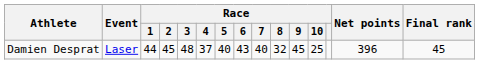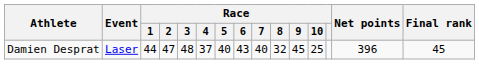Damien Desprat | Race / 2: 45 -> 47
